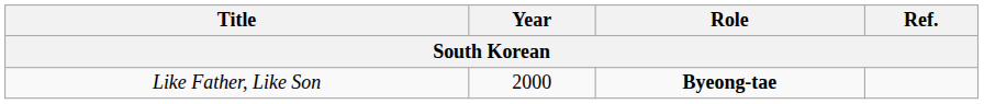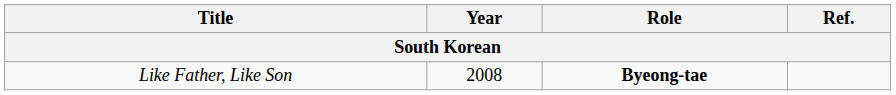Like Father, Like Son | Year: 2000 -> 2008
